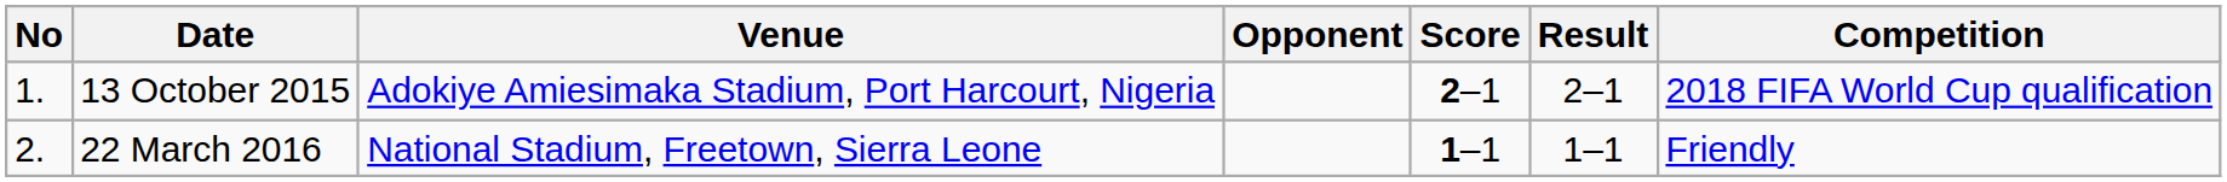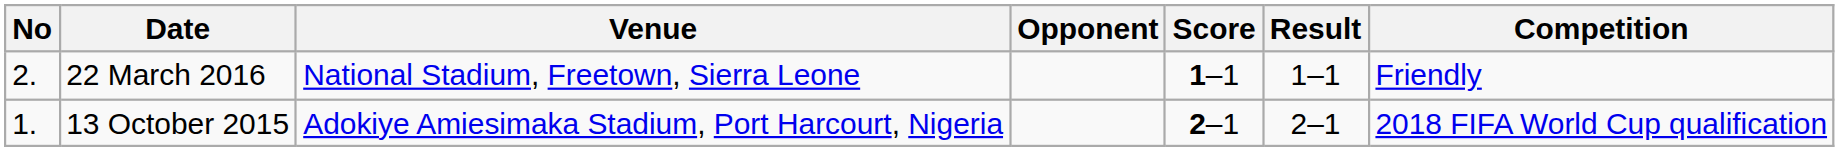rows swapped: 13 October 2015 <-> 22 March 2016
